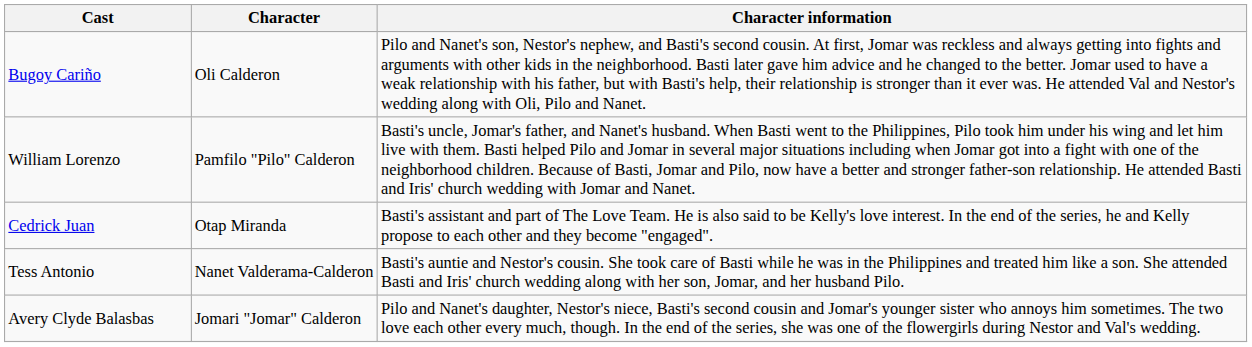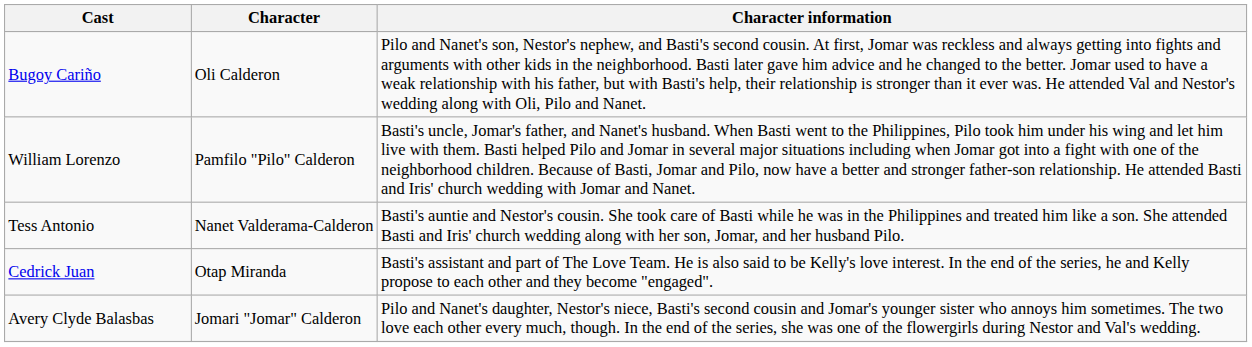rows swapped: Tess Antonio <-> Cedrick Juan
